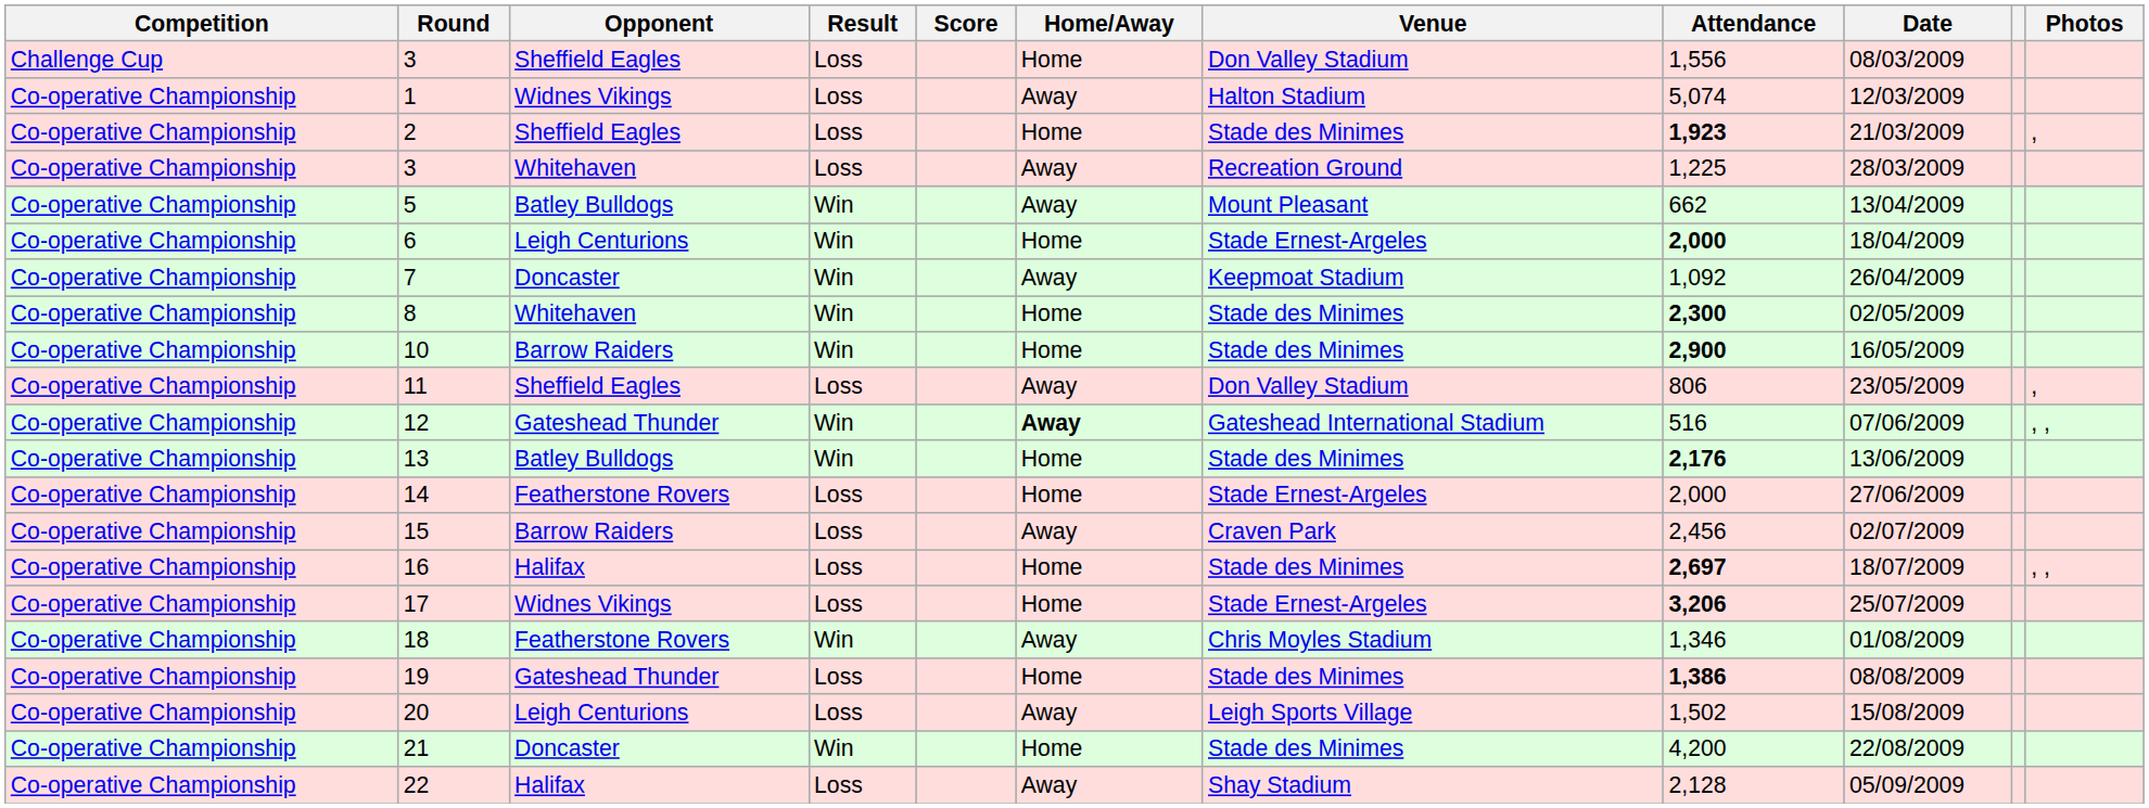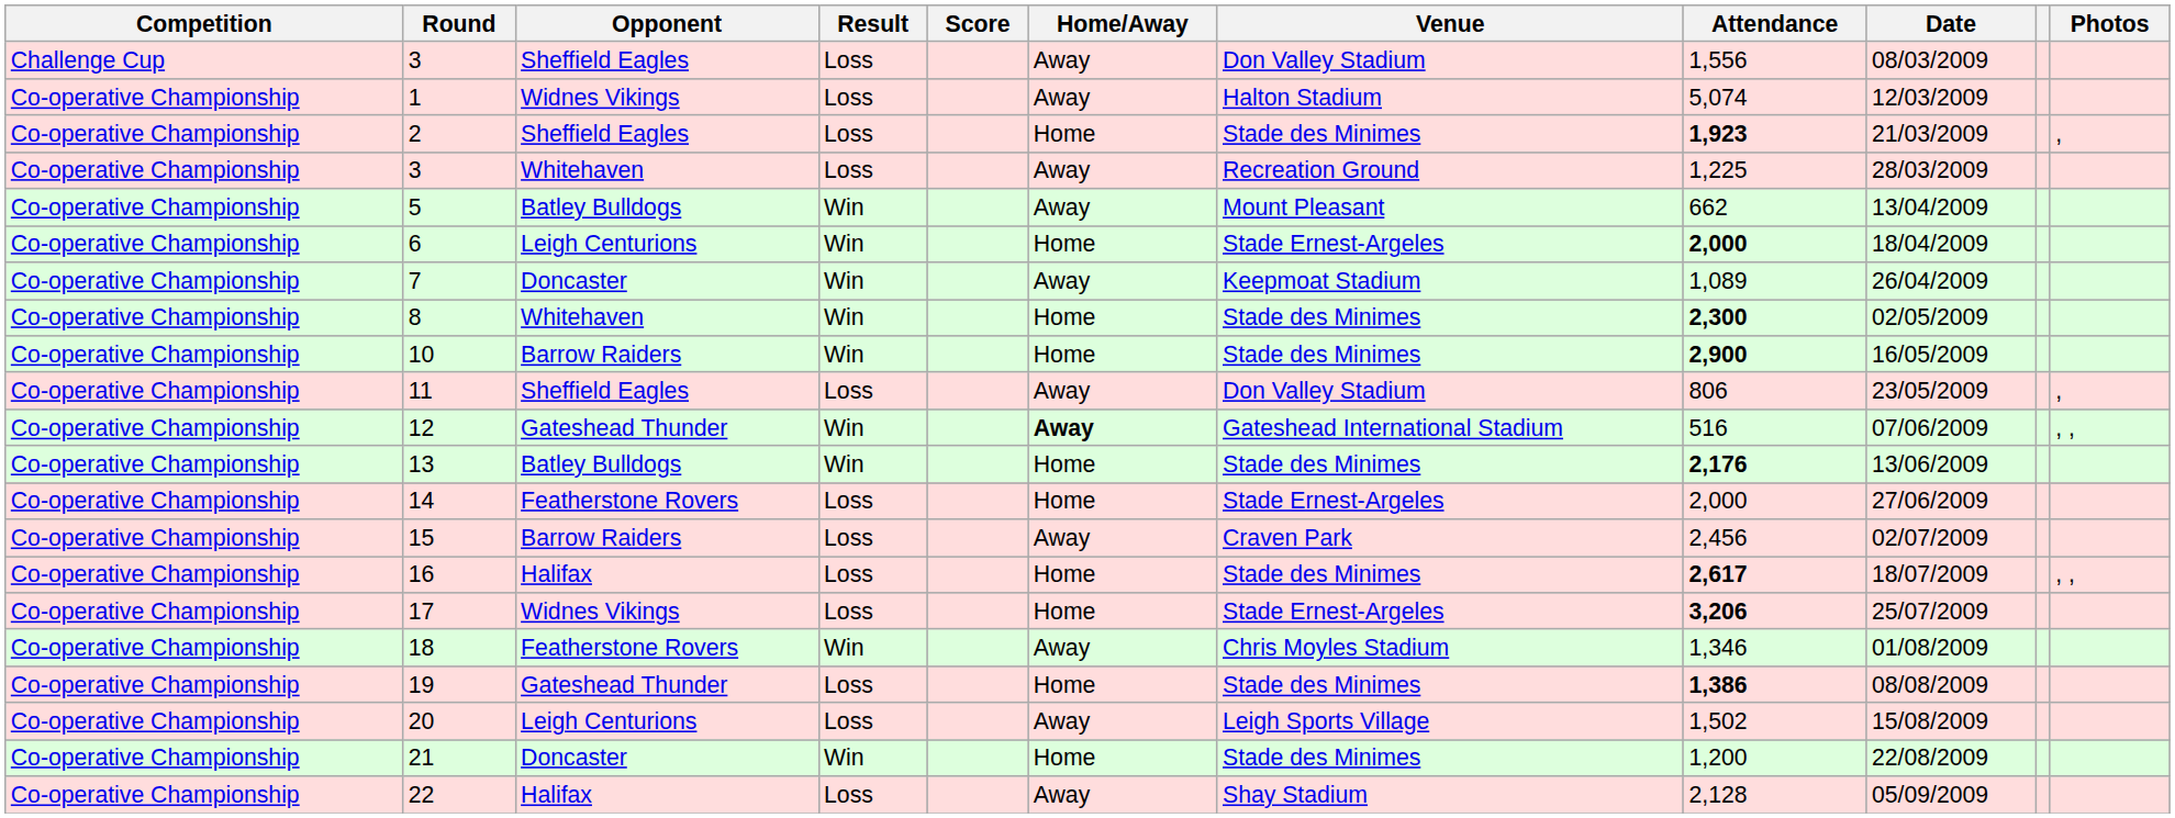3 / Sheffield Eagles | Home/Away: Home -> Away
7 | Attendance: 1,092 -> 1,089
16 | Attendance: 2,697 -> 2,617
21 | Attendance: 4,200 -> 1,200
